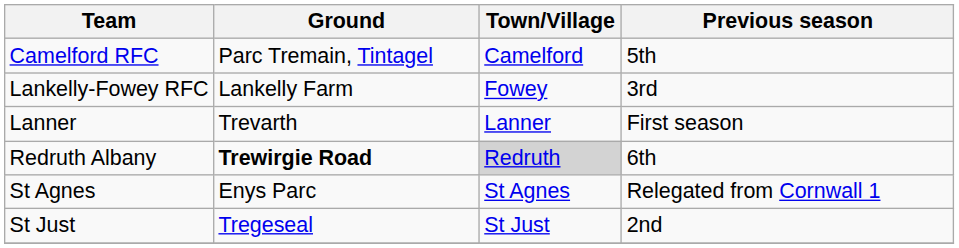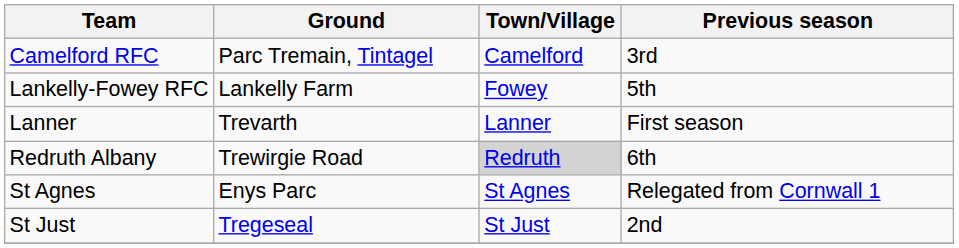Camelford RFC | Previous season: 5th -> 3rd
Lankelly-Fowey RFC | Previous season: 3rd -> 5th
Redruth Albany | Ground: bold -> normal
